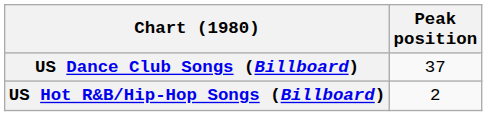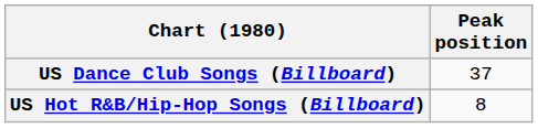US Hot R&B/Hip-Hop Songs (Billboard) | Peak position: 2 -> 8
